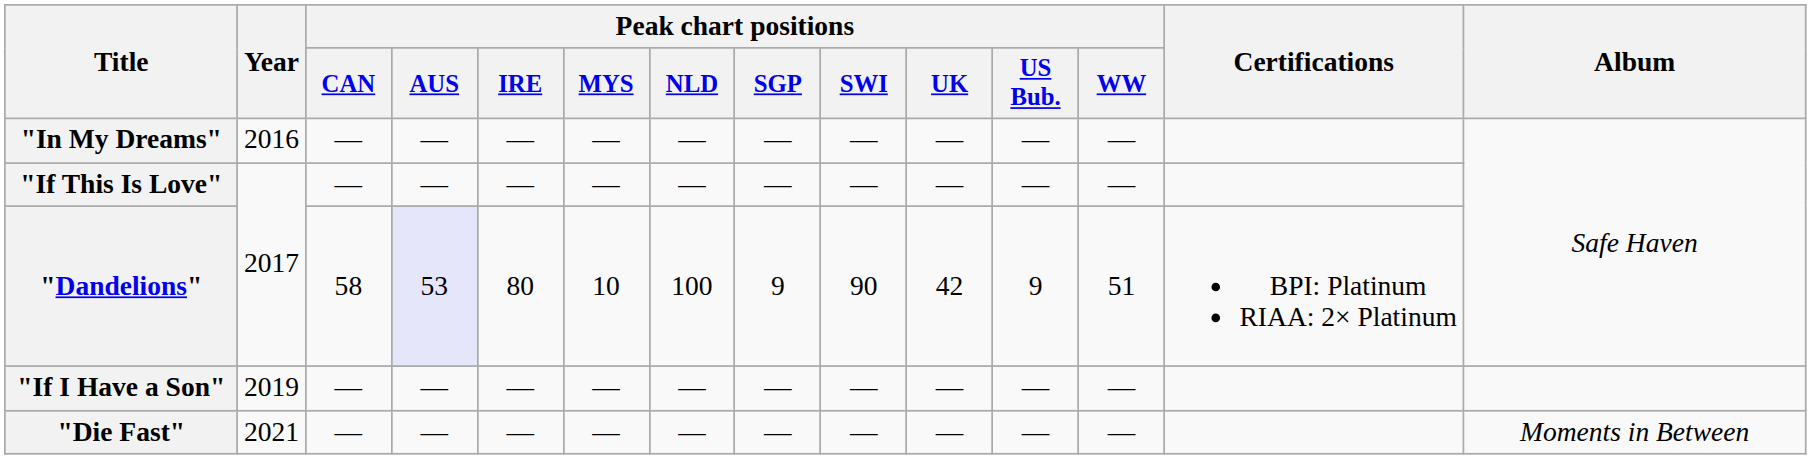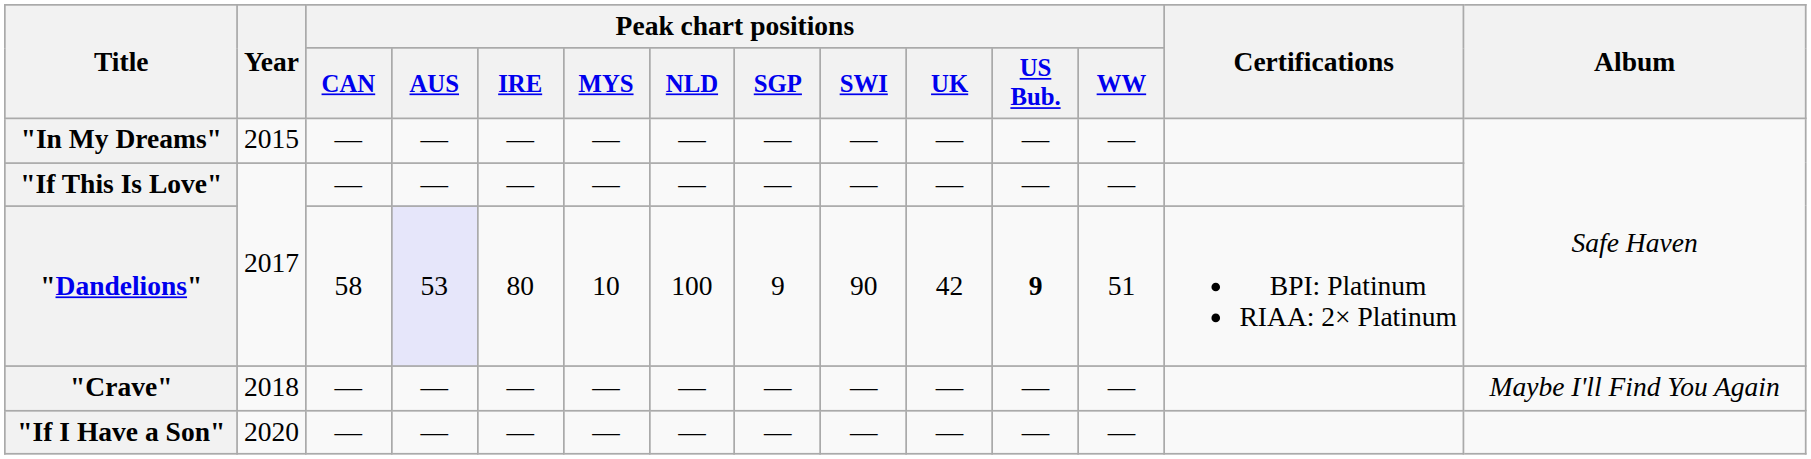"In My Dreams" | Year: 2016 -> 2015
"Dandelions" | Peak chart positions / US Bub.: normal -> bold
+ row: "Crave" | 2018 | — | — | — | — | — | — | — | — | — | — | Maybe I'll Find You Again
"If I Have a Son" | Year: 2019 -> 2020
- row: "Die Fast" | 2021 | — | — | — | — | — | — | — | — | — | — | Moments in Between
